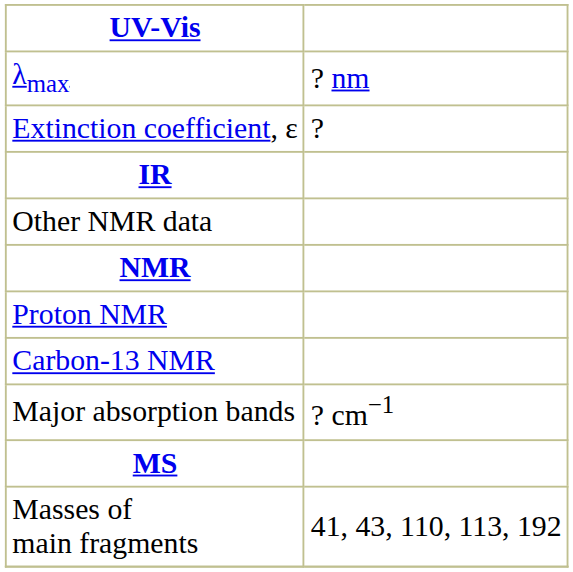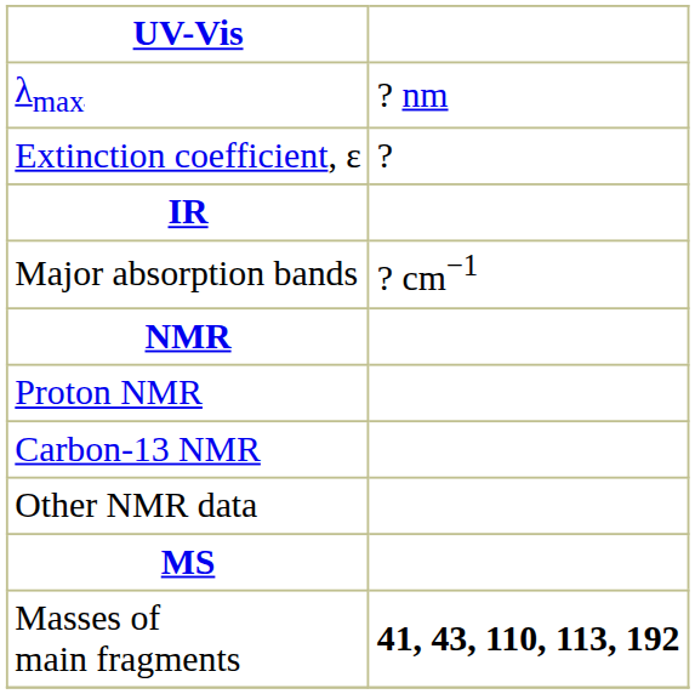rows swapped: Major absorption bands <-> Other NMR data
Masses of main fragments | column 2: normal -> bold
